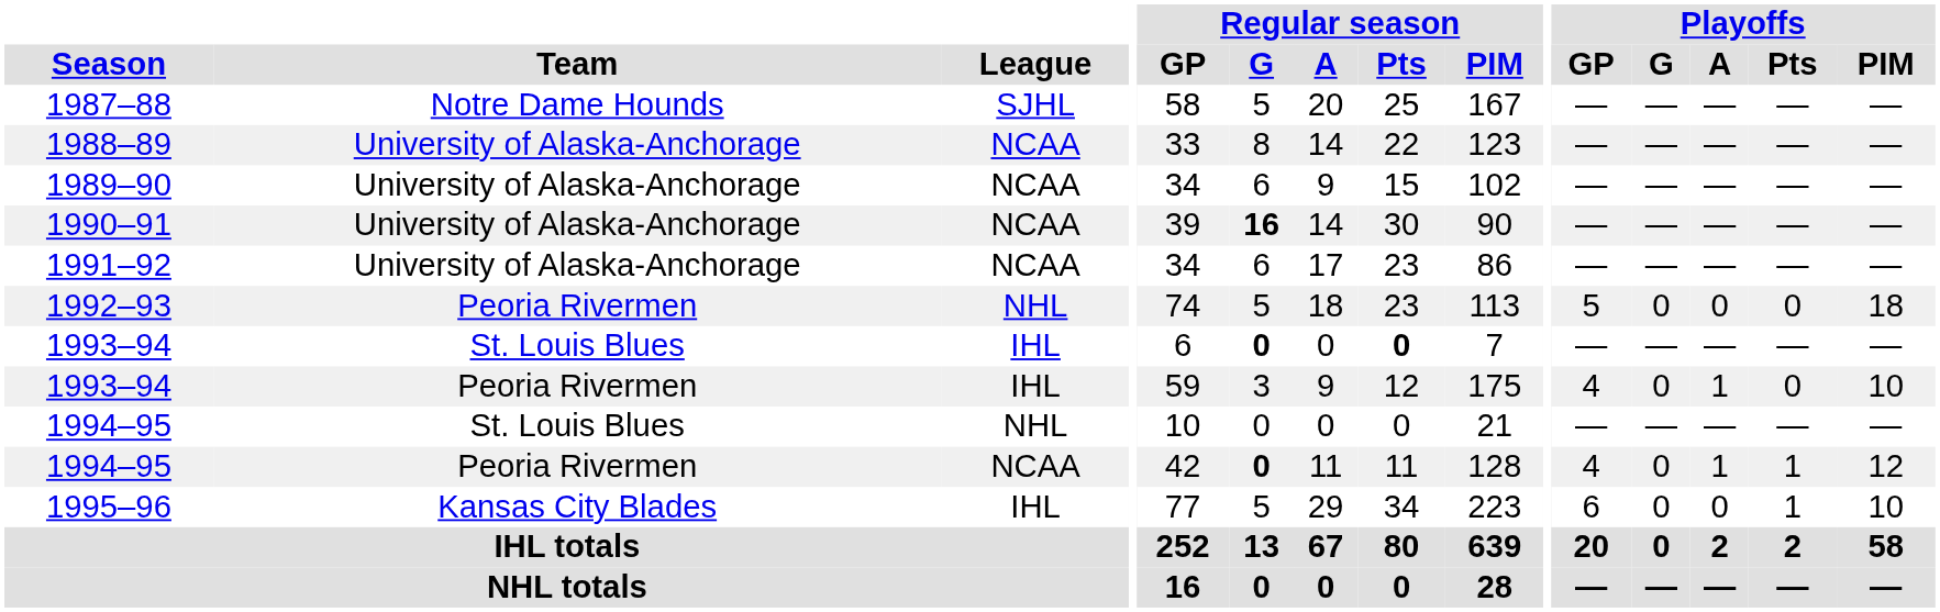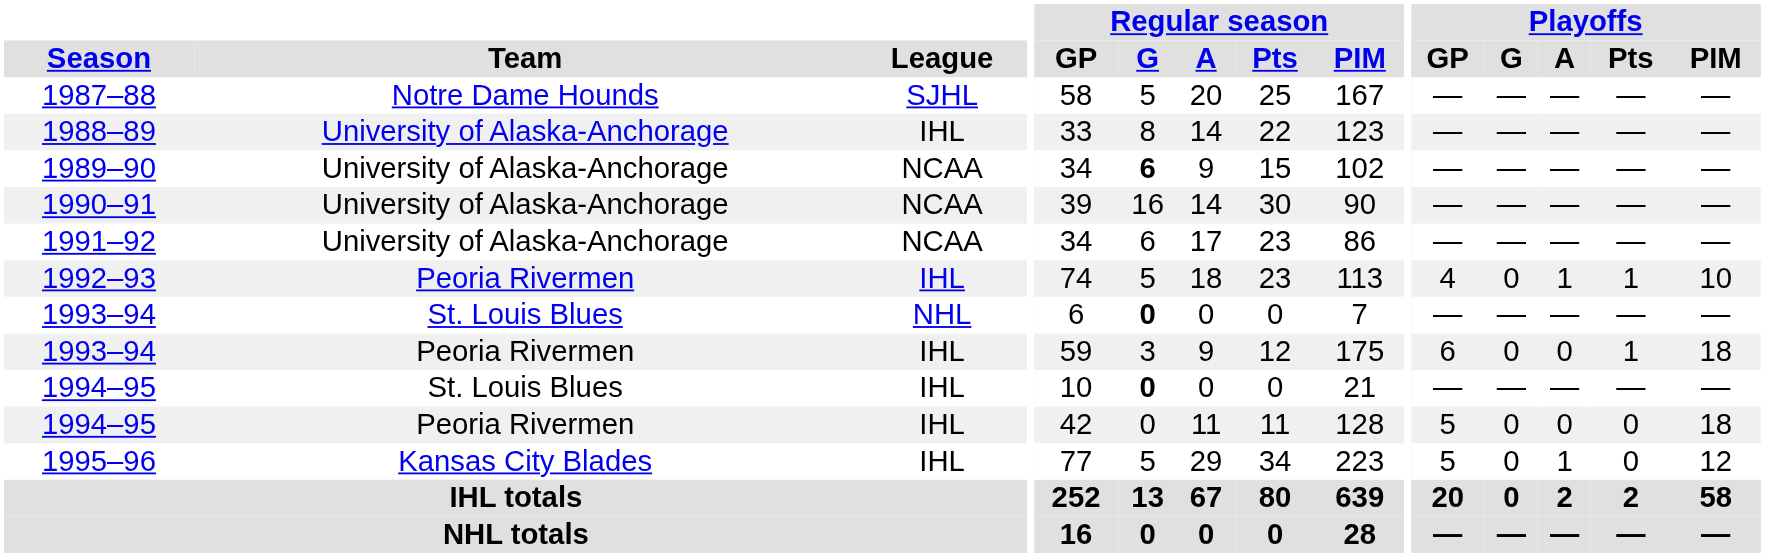1988–89 | League: NCAA -> IHL
1989–90 | Regular season / G: normal -> bold
1990–91 | Regular season / G: bold -> normal
1992–93 | League: NHL -> IHL
1992–93 | Playoffs / GP: 5 -> 4
1992–93 | Playoffs / A: 0 -> 1
1992–93 | Playoffs / Pts: 0 -> 1
1992–93 | Playoffs / PIM: 18 -> 10
1993–94 / St. Louis Blues | League: IHL -> NHL
1993–94 / St. Louis Blues | Regular season / Pts: bold -> normal
1993–94 / Peoria Rivermen | Playoffs / GP: 4 -> 6
1993–94 / Peoria Rivermen | Playoffs / A: 1 -> 0
1993–94 / Peoria Rivermen | Playoffs / Pts: 0 -> 1
1993–94 / Peoria Rivermen | Playoffs / PIM: 10 -> 18
1994–95 / St. Louis Blues | League: NHL -> IHL
1994–95 / St. Louis Blues | Regular season / G: normal -> bold
1994–95 / Peoria Rivermen | League: NCAA -> IHL
1994–95 / Peoria Rivermen | Regular season / G: bold -> normal
1994–95 / Peoria Rivermen | Playoffs / GP: 4 -> 5
1994–95 / Peoria Rivermen | Playoffs / A: 1 -> 0
1994–95 / Peoria Rivermen | Playoffs / Pts: 1 -> 0
1994–95 / Peoria Rivermen | Playoffs / PIM: 12 -> 18
1995–96 | Playoffs / GP: 6 -> 5
1995–96 | Playoffs / A: 0 -> 1
1995–96 | Playoffs / Pts: 1 -> 0
1995–96 | Playoffs / PIM: 10 -> 12
